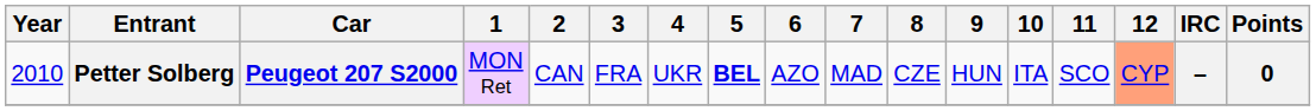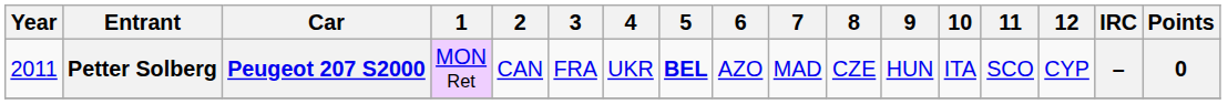Petter Solberg | Year: 2010 -> 2011
Petter Solberg | 12: lightsalmon background -> no background
